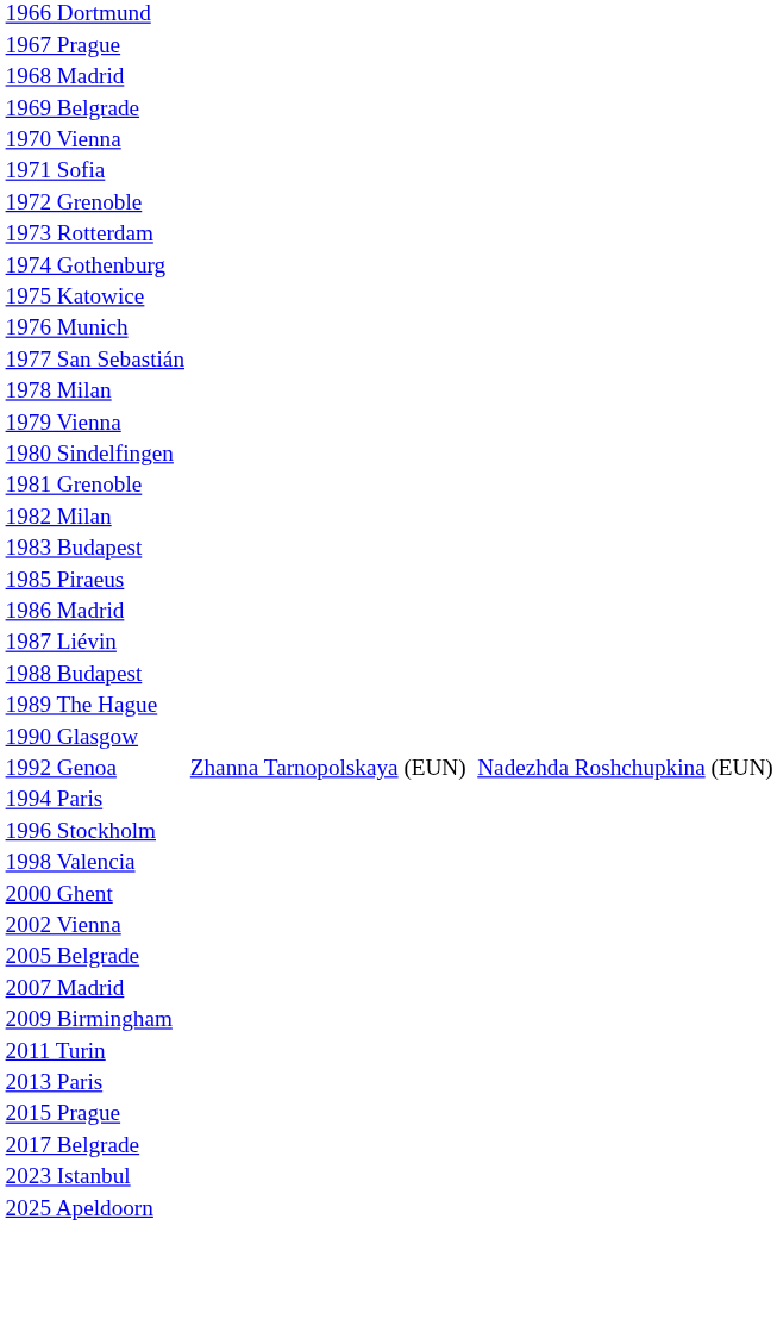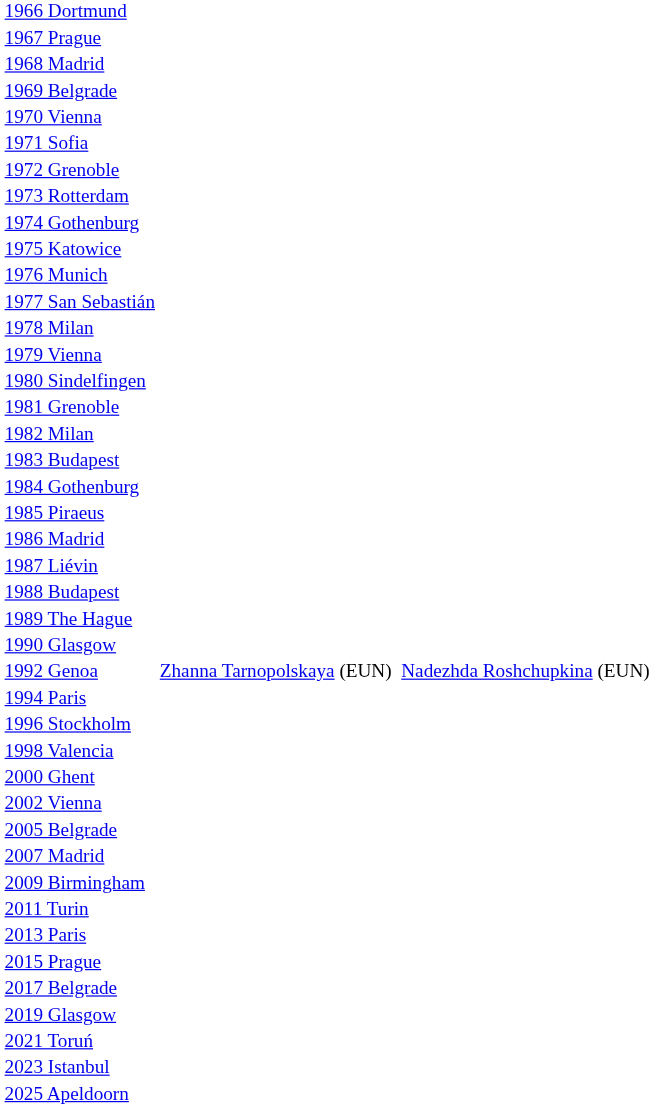+ row: 1984 Gothenburg
+ row: 2019 Glasgow
+ row: 2021 Toruń
